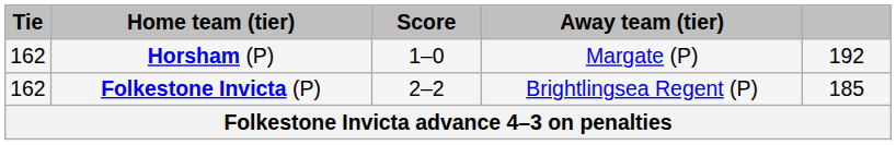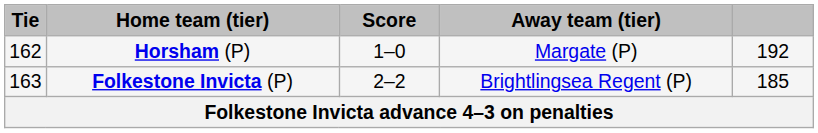Folkestone Invicta (P) | Tie: 162 -> 163
